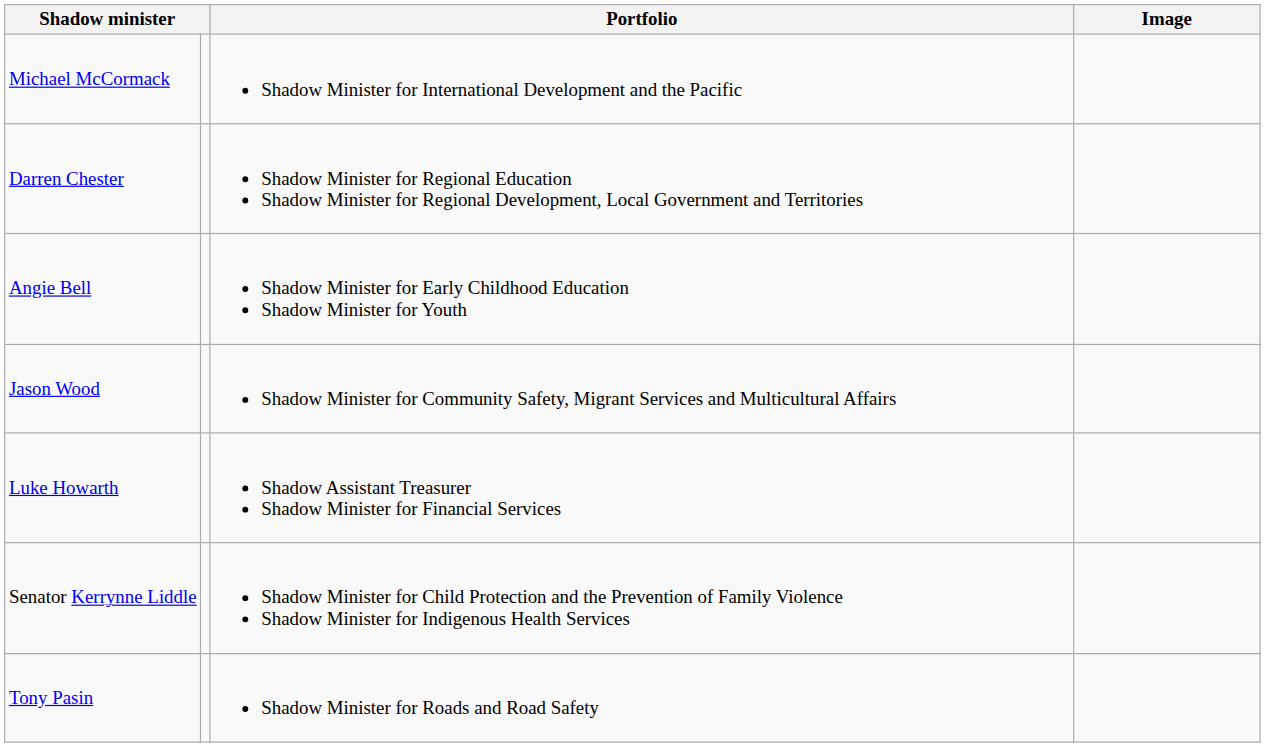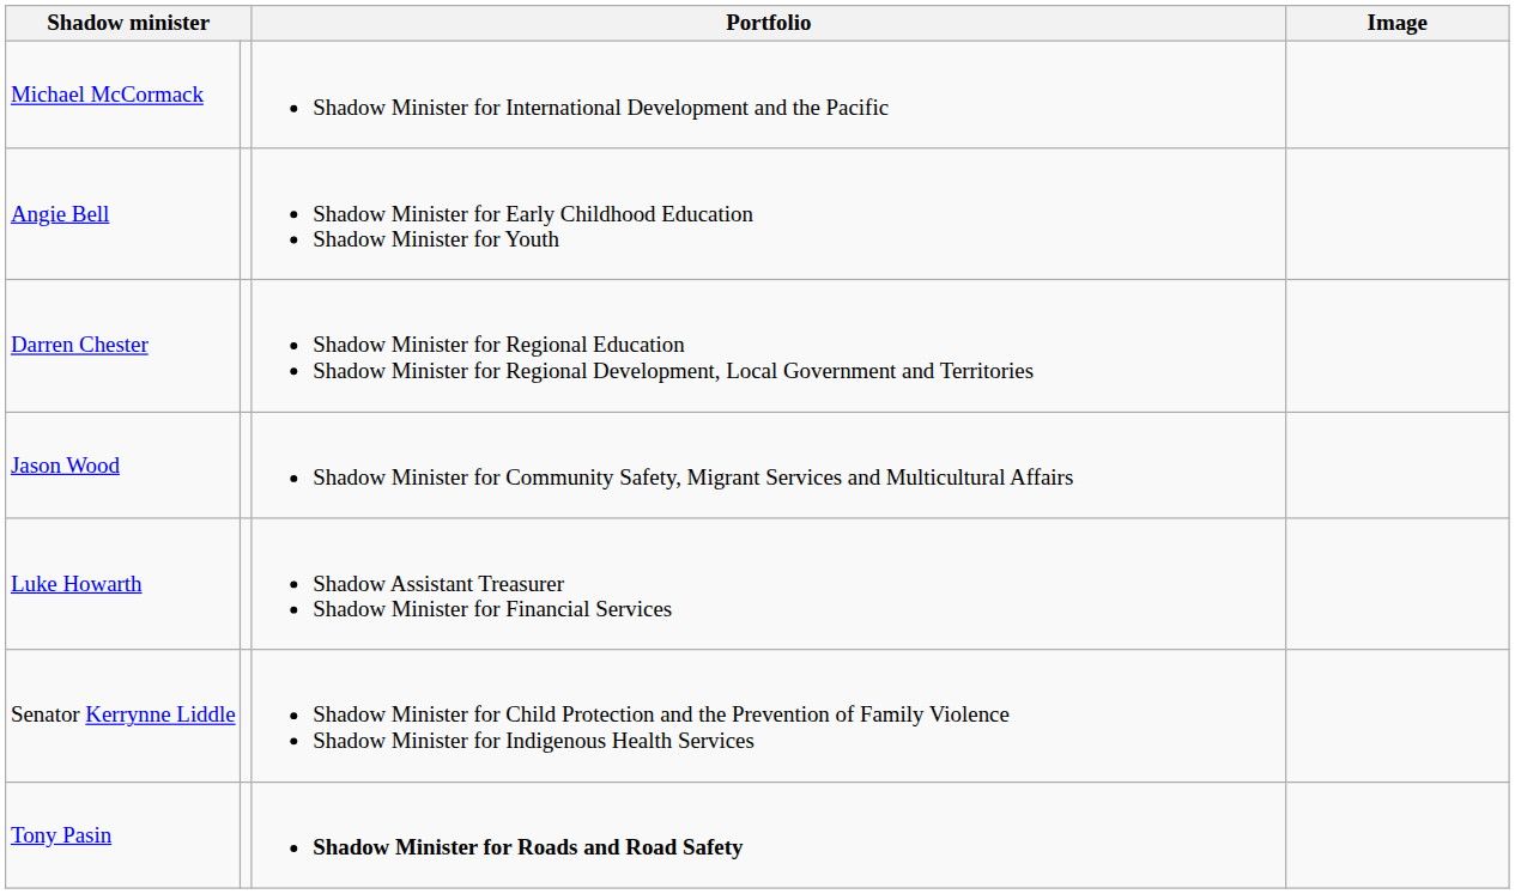rows swapped: Darren Chester <-> Angie Bell
Tony Pasin | Portfolio: normal -> bold
